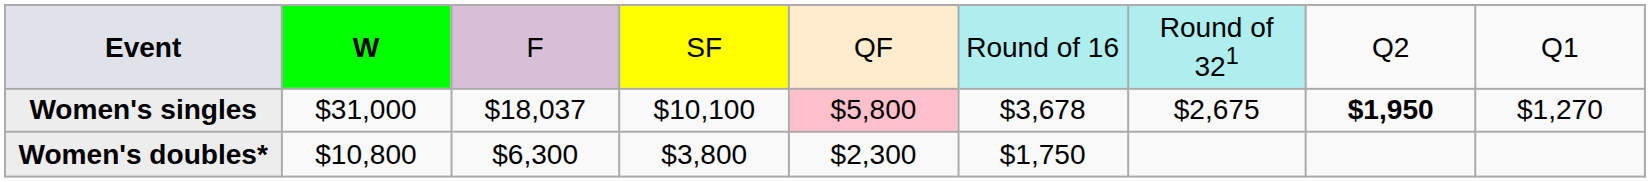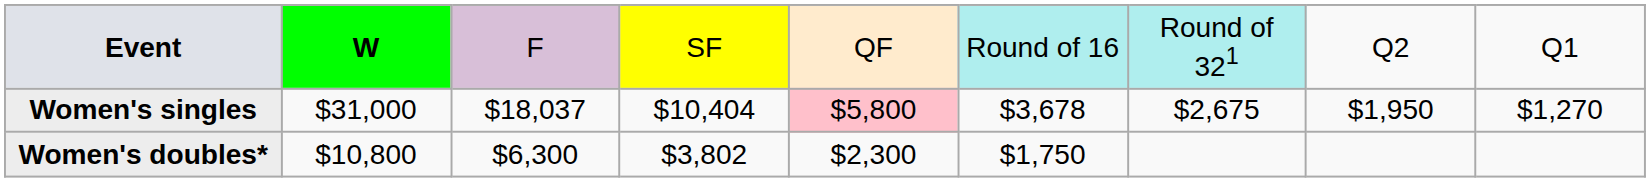Women's singles | column 4: $10,100 -> $10,404
Women's singles | column 8: bold -> normal
Women's doubles* | column 4: $3,800 -> $3,802
